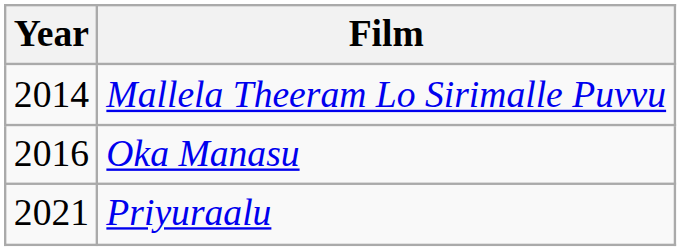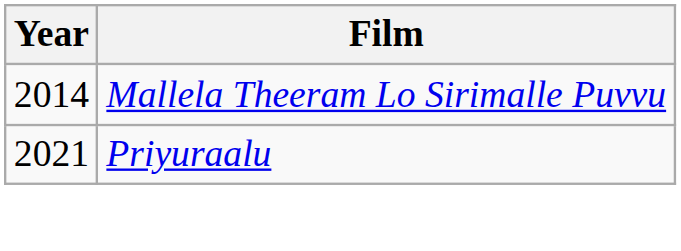- row: 2016 | Oka Manasu
